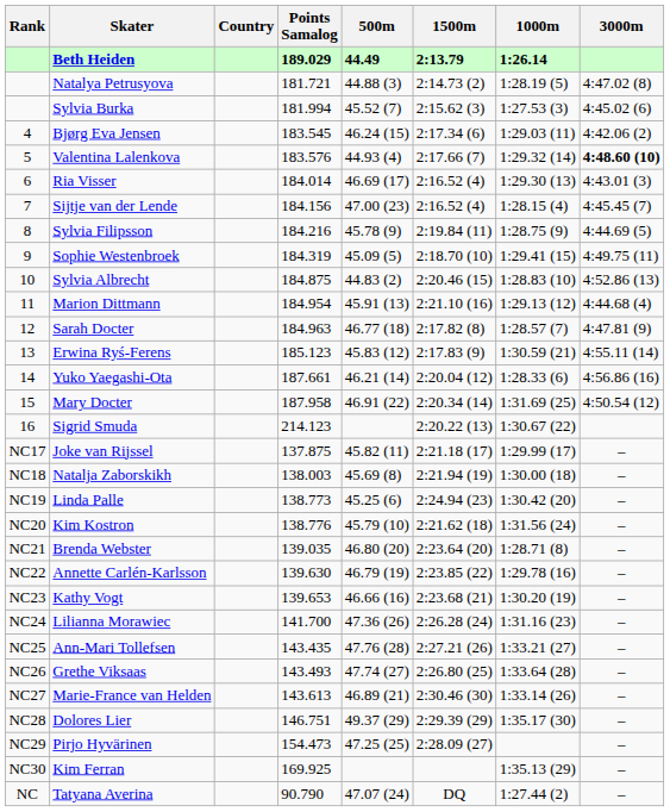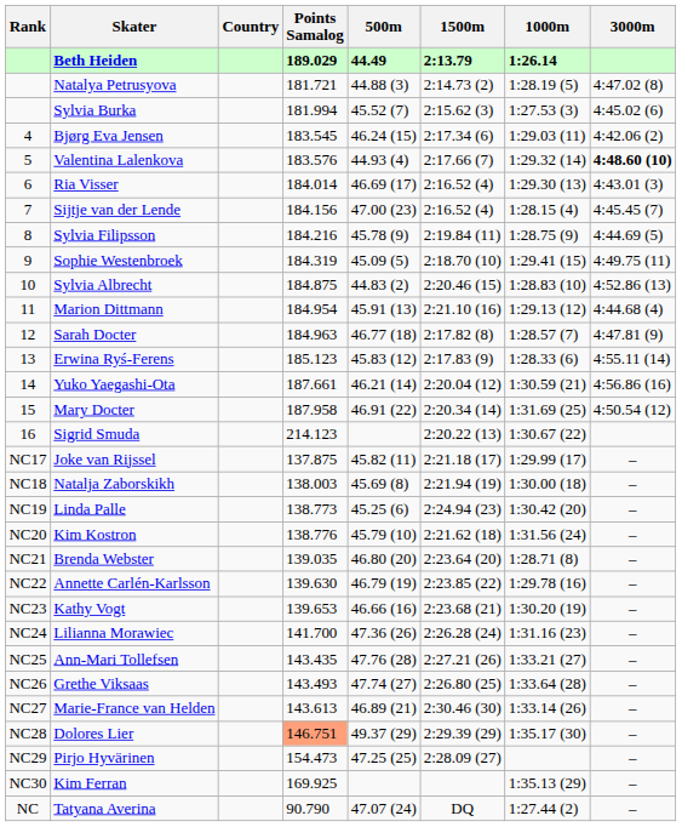Erwina Ryś-Ferens | 1000m: 1:30.59 (21) -> 1:28.33 (6)
Yuko Yaegashi-Ota | 1000m: 1:28.33 (6) -> 1:30.59 (21)
Dolores Lier | Points Samalog: no background -> lightsalmon background
